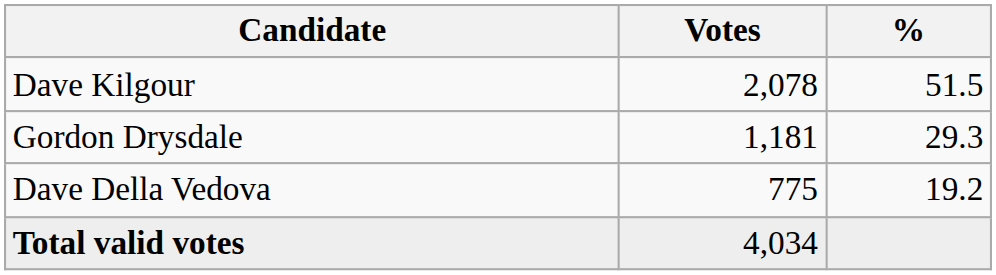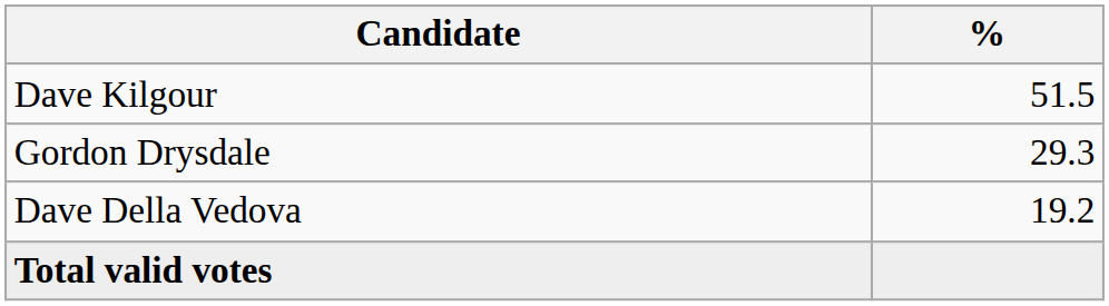- column: Votes | 2,078 | 1,181 | 775 | 4,034
